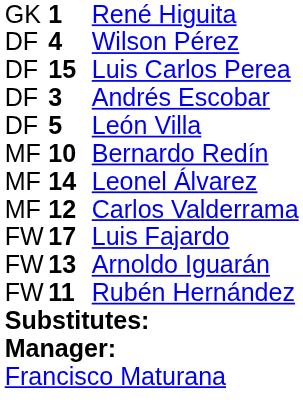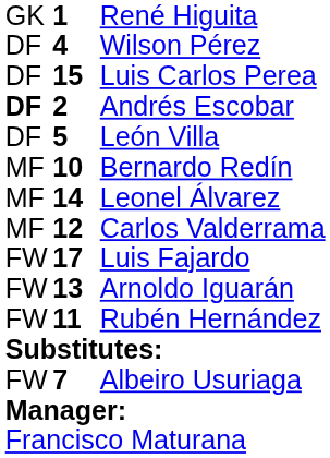Andrés Escobar | column 1: normal -> bold
Andrés Escobar | column 2: 3 -> 2
+ row: FW | 7 | Albeiro Usuriaga
